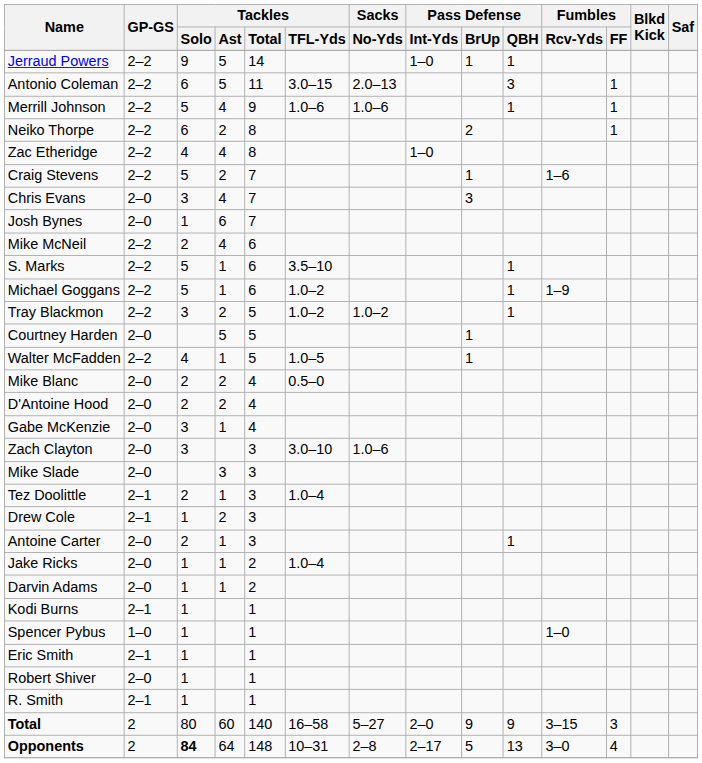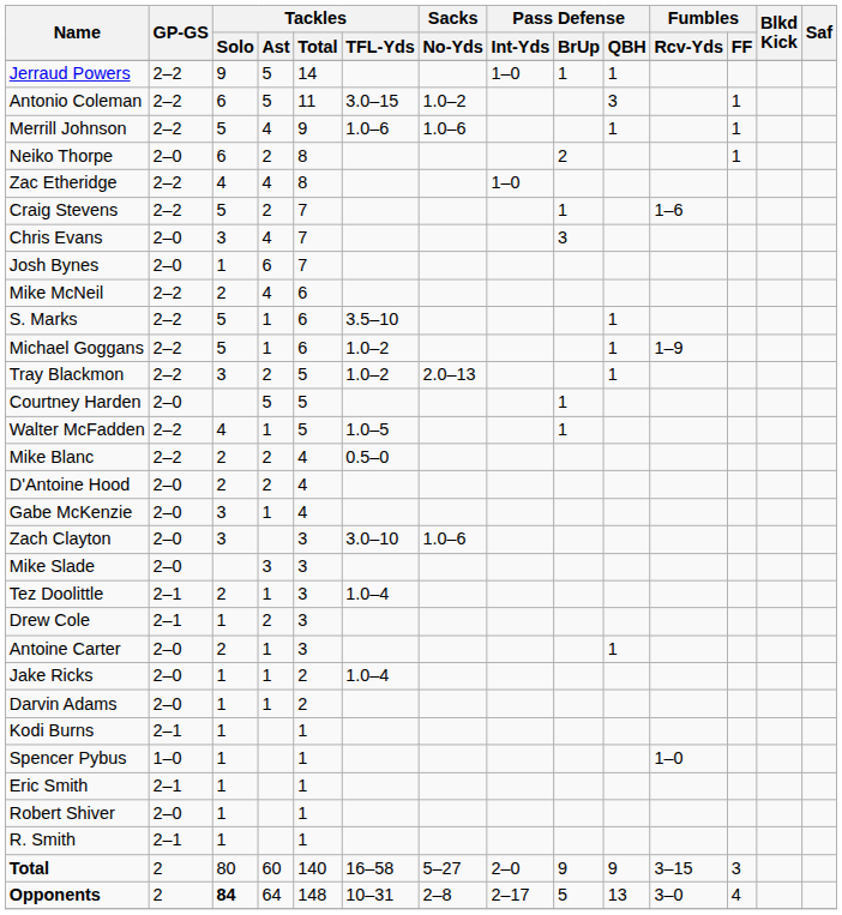Antonio Coleman | Sacks / No-Yds: 2.0–13 -> 1.0–2
Neiko Thorpe | GP-GS: 2–2 -> 2–0
Tray Blackmon | Sacks / No-Yds: 1.0–2 -> 2.0–13
Mike Blanc | GP-GS: 2–0 -> 2–2
